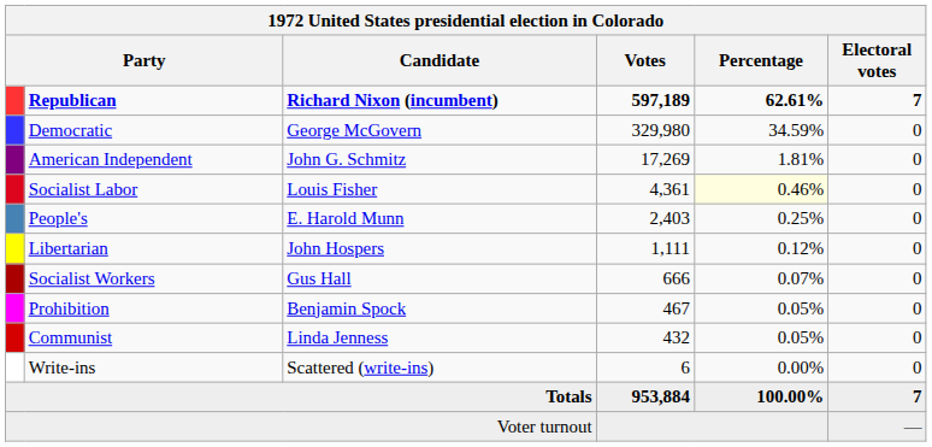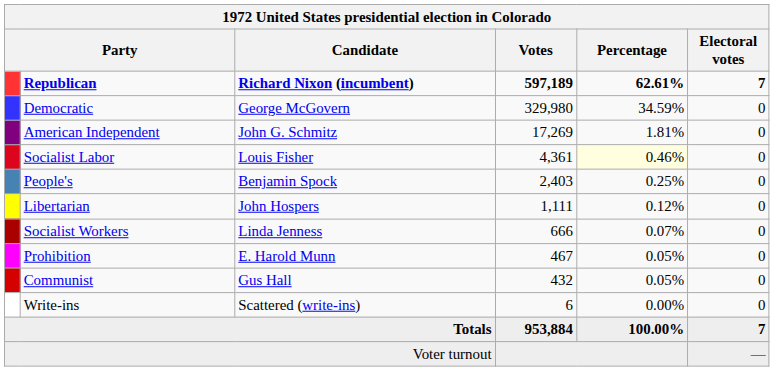People's | Candidate: E. Harold Munn -> Benjamin Spock
Socialist Workers | Candidate: Gus Hall -> Linda Jenness
Prohibition | Candidate: Benjamin Spock -> E. Harold Munn
Communist | Candidate: Linda Jenness -> Gus Hall
